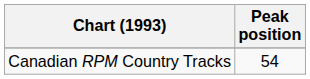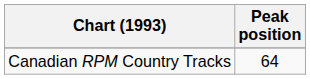Canadian RPM Country Tracks | Peak position: 54 -> 64
